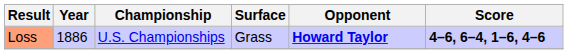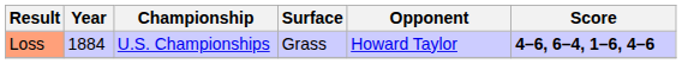Loss | Year: 1886 -> 1884
Loss | Opponent: bold -> normal
